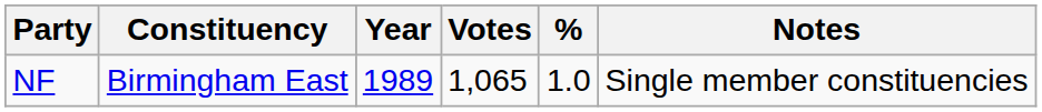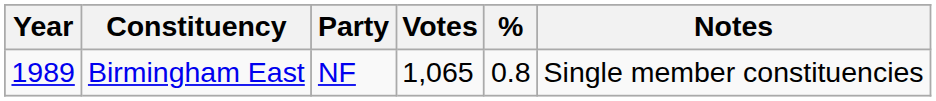columns swapped: Year <-> Party
Birmingham East | %: 1.0 -> 0.8
